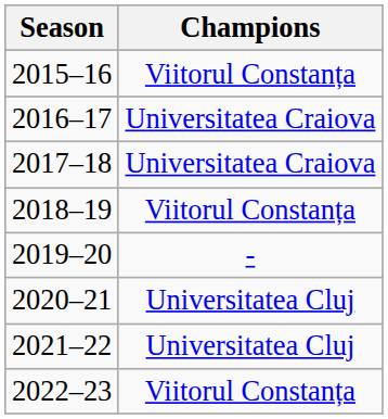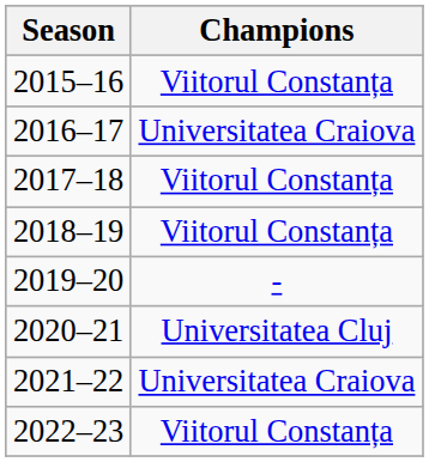2017–18 | Champions: Universitatea Craiova -> Viitorul Constanța
2021–22 | Champions: Universitatea Cluj -> Universitatea Craiova
